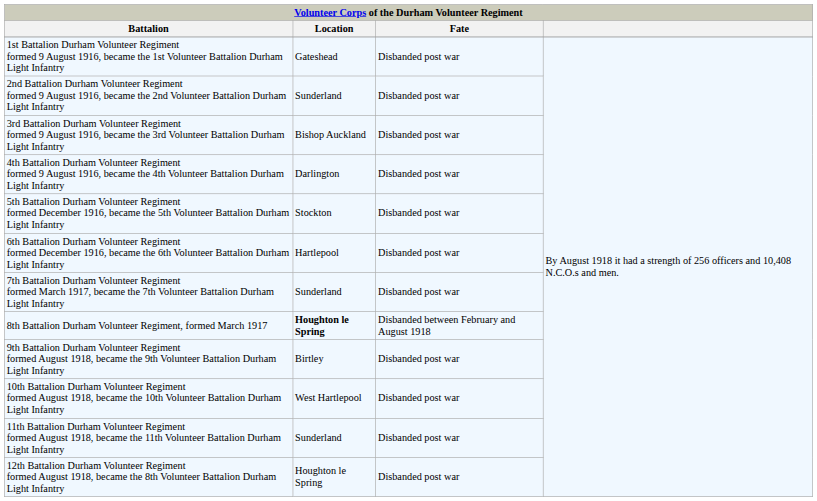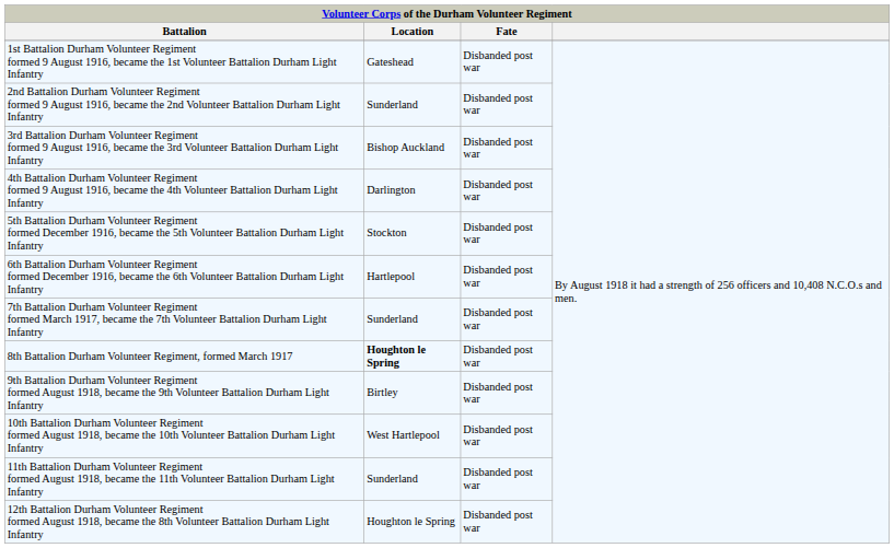8th Battalion Durham Volunteer Regiment, formed March 1917 | Fate: Disbanded between February and August 1918 -> Disbanded post war
